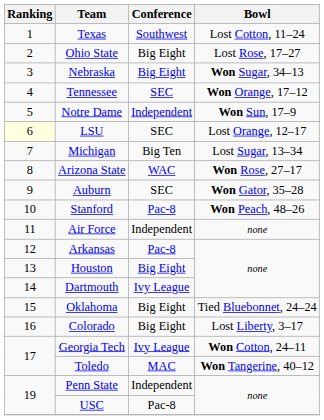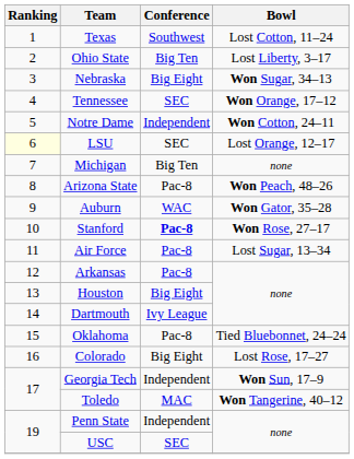Ohio State | Conference: Big Eight -> Big Ten
Ohio State | Bowl: Lost Rose, 17–27 -> Lost Liberty, 3–17
Notre Dame | Bowl: Won Sun, 17–9 -> Won Cotton, 24–11
Michigan | Bowl: Lost Sugar, 13–34 -> none
Arizona State | Conference: WAC -> Pac-8
Arizona State | Bowl: Won Rose, 27–17 -> Won Peach, 48–26
Auburn | Conference: SEC -> WAC
Stanford | Conference: normal -> bold
Stanford | Bowl: Won Peach, 48–26 -> Won Rose, 27–17
Air Force | Conference: Independent -> Pac-8
Air Force | Bowl: none -> Lost Sugar, 13–34
Oklahoma | Conference: Big Eight -> Pac-8
Colorado | Bowl: Lost Liberty, 3–17 -> Lost Rose, 17–27
Georgia Tech | Conference: Ivy League -> Independent
Georgia Tech | Bowl: Won Cotton, 24–11 -> Won Sun, 17–9
USC | Conference: Pac-8 -> SEC
